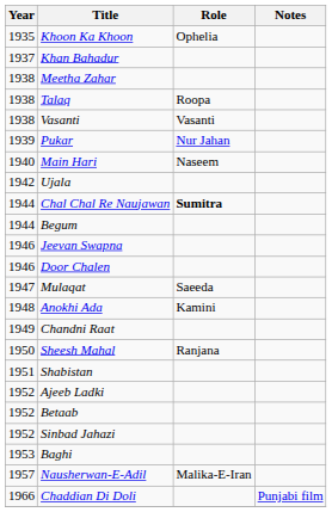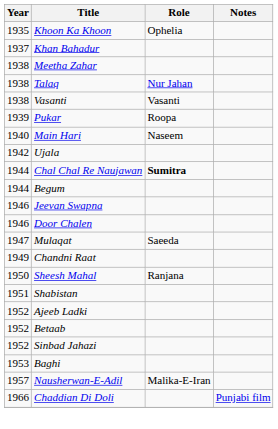Talaq | Role: Roopa -> Nur Jahan
Pukar | Role: Nur Jahan -> Roopa
- row: 1948 | Anokhi Ada | Kamini
